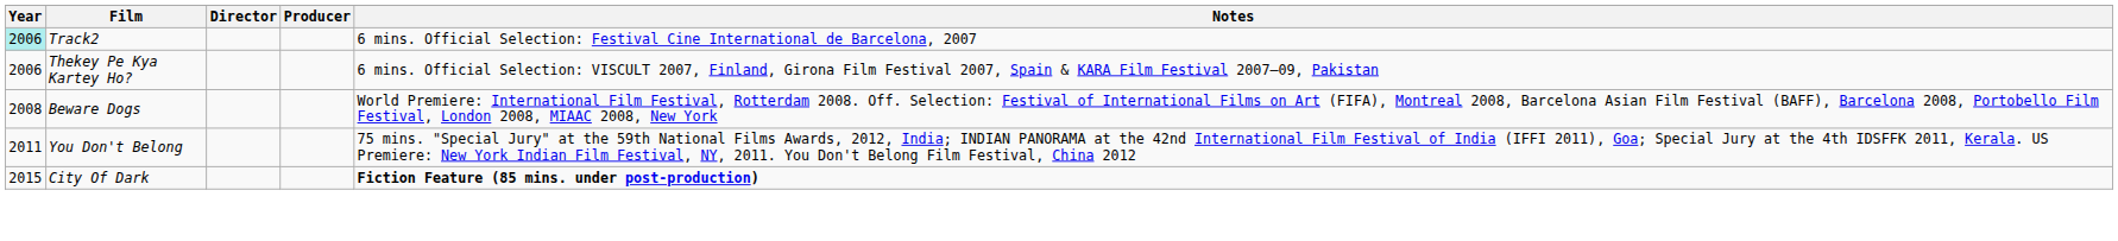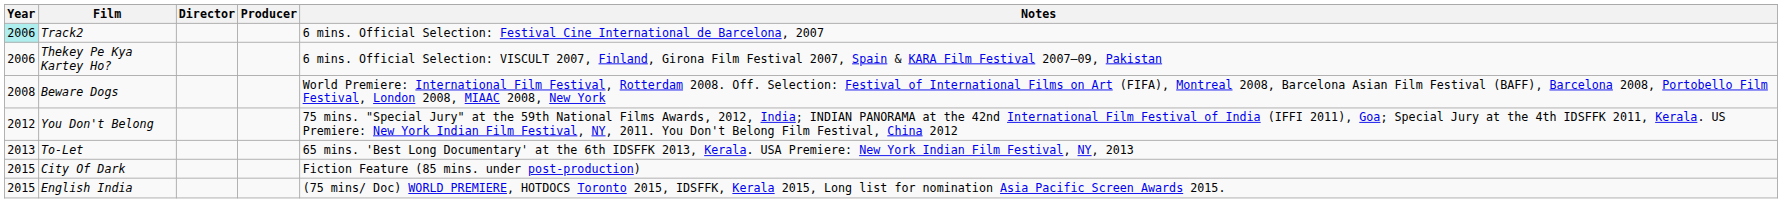You Don't Belong | Year: 2011 -> 2012
+ row: 2013 | To-Let | 65 mins. 'Best Long Documentary' at the 6th IDSFFK 2013, Kerala. USA Premiere: New York Indian Film Festival, NY, 2013
City Of Dark | Notes: bold -> normal
+ row: 2015 | English India | (75 mins/ Doc) WORLD PREMIERE, HOTDOCS Toronto 2015, IDSFFK, Kerala 2015, Long list for nomination Asia Pacific Screen Awards 2015.
